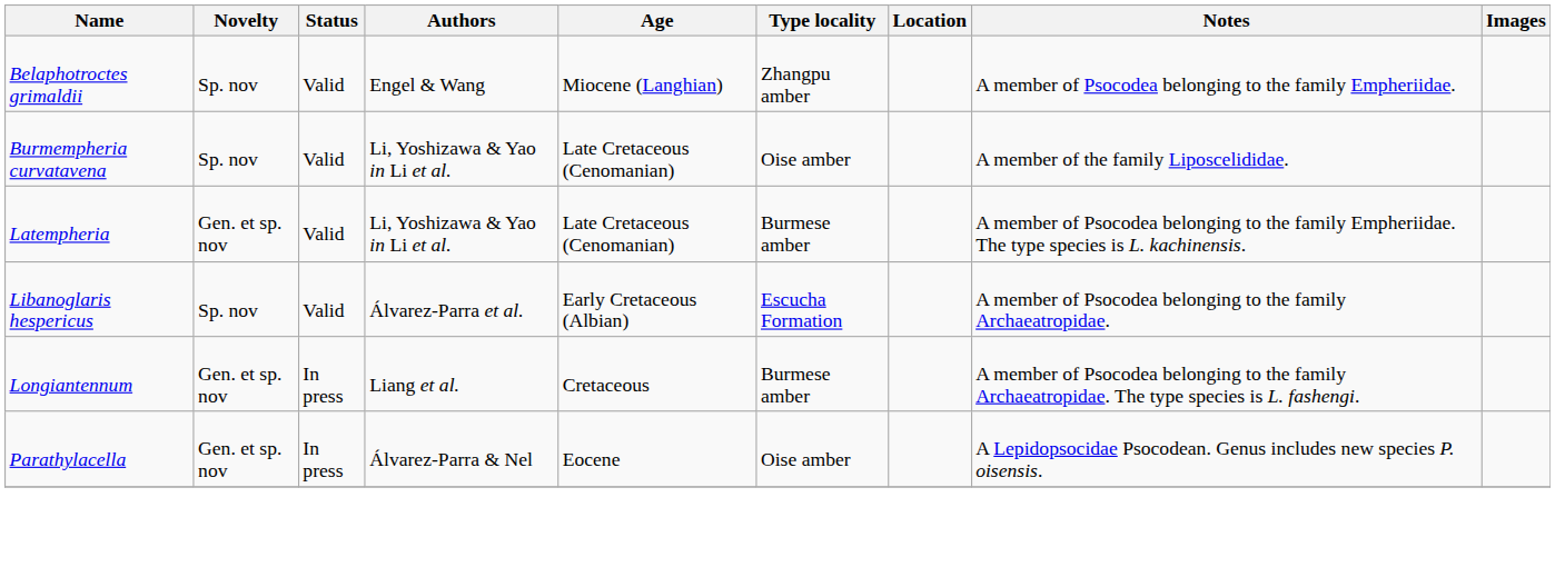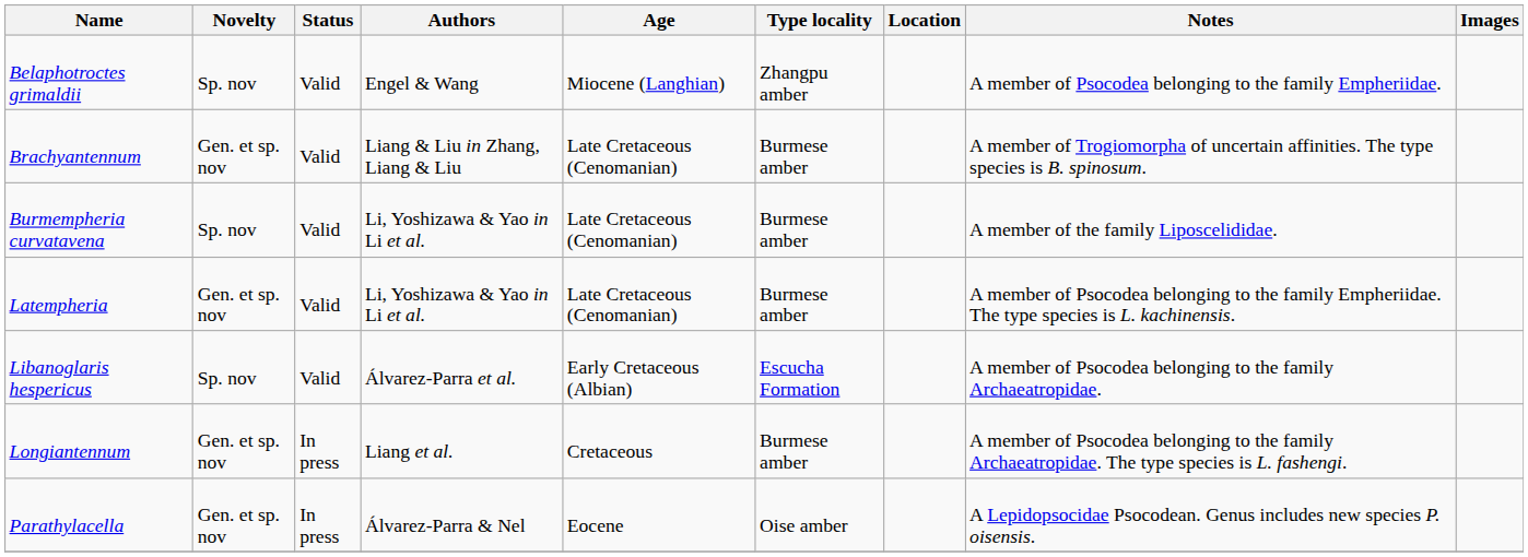+ row: Brachyantennum | Gen. et sp. nov | Valid | Liang & Liu in Zhang, Liang & Liu | Late Cretaceous (Cenomanian) | Burmese amber | A member of Trogiomorpha of uncertain affinities. The type species is B. spinosum.
Burmempheria curvatavena | Type locality: Oise amber -> Burmese amber
